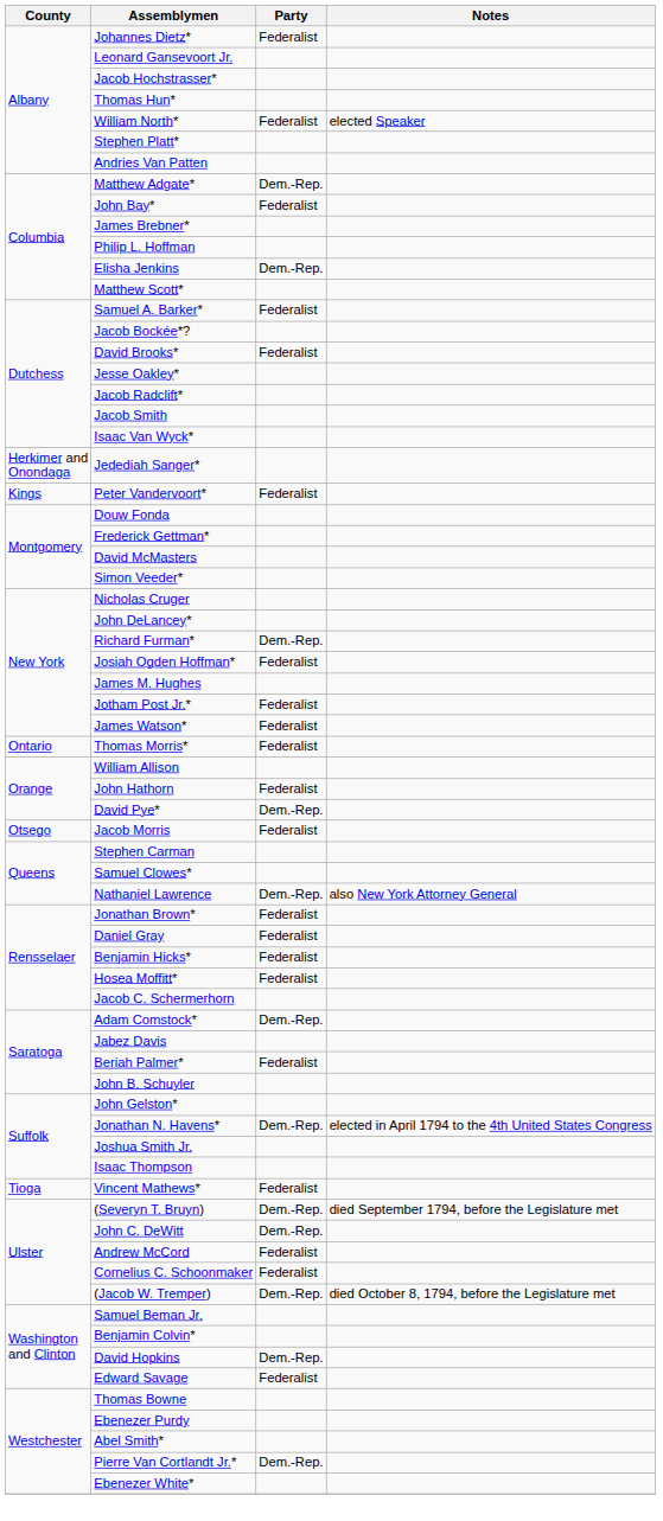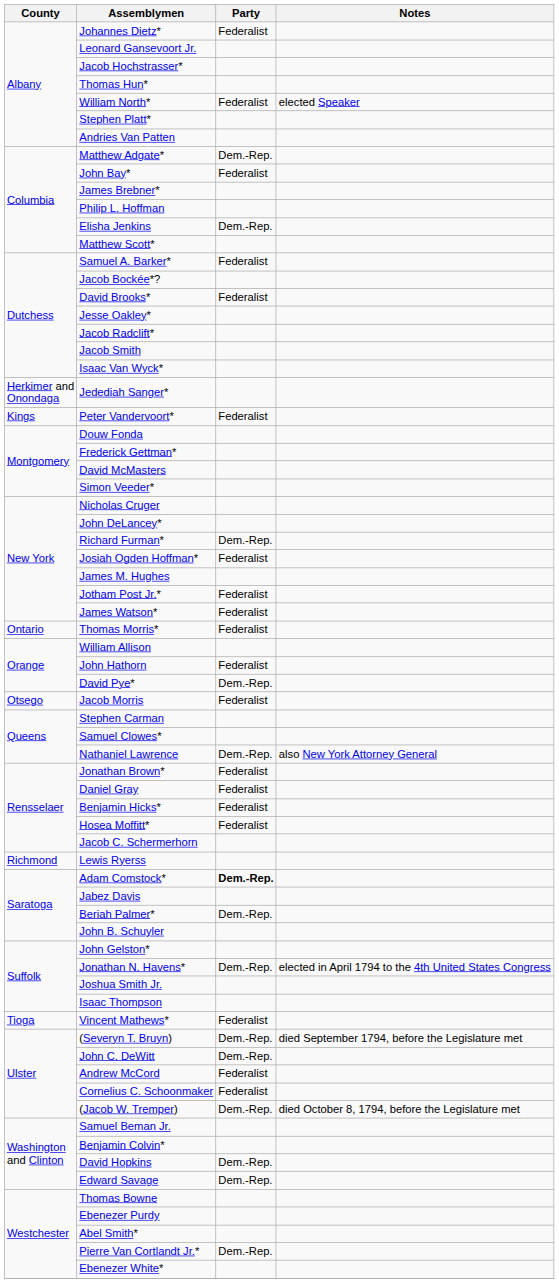+ row: Richmond | Lewis Ryerss
Adam Comstock* | Party: normal -> bold
Beriah Palmer* | Party: Federalist -> Dem.-Rep.
Edward Savage | Party: Federalist -> Dem.-Rep.
